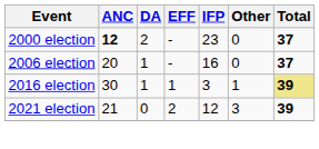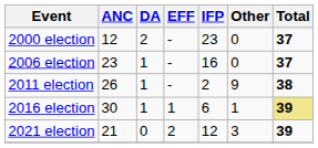2000 election | ANC: bold -> normal
2006 election | ANC: 20 -> 23
+ row: 2011 election | 26 | 1 | - | 2 | 9 | 38
2016 election | IFP: 3 -> 6
